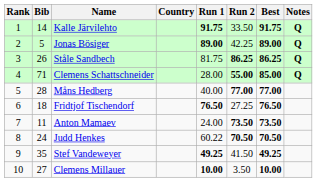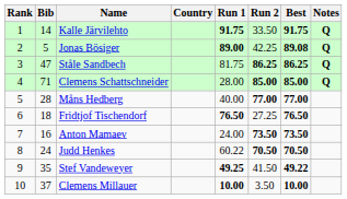Jonas Bösiger | Best: 89.00 -> 89.08
Ståle Sandbech | Bib: 26 -> 47
Clemens Schattschneider | Run 2: 55.00 -> 85.00
Anton Mamaev | Bib: 11 -> 16
Stef Vandeweyer | Best: 49.25 -> 49.22
Clemens Millauer | Bib: 27 -> 37
